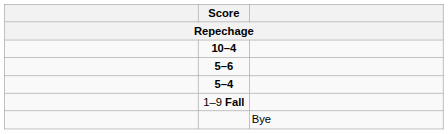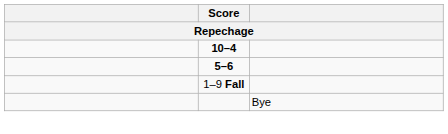- row: 5–4
